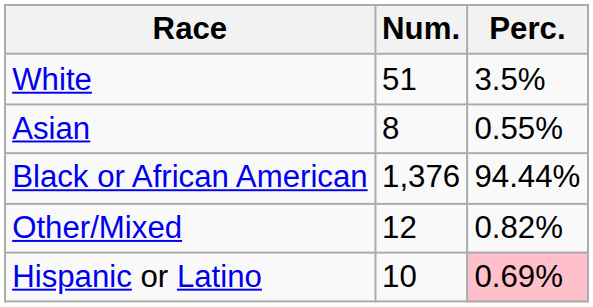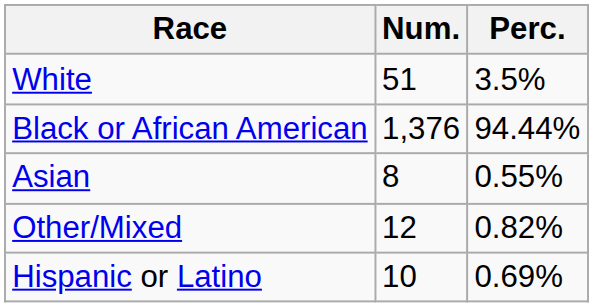rows swapped: Black or African American <-> Asian
Hispanic or Latino | Perc.: pink background -> no background
